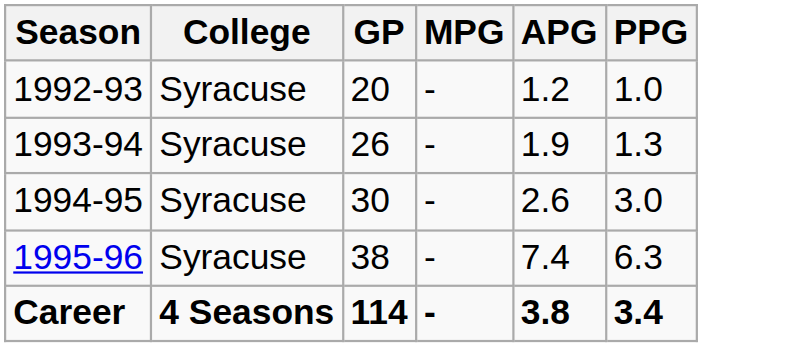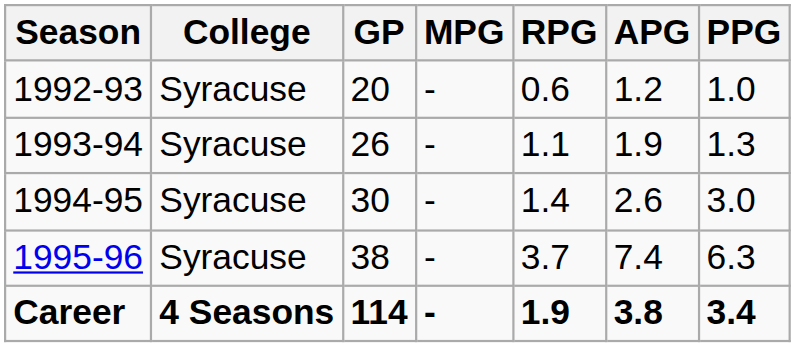+ column: RPG | 0.6 | 1.1 | 1.4 | 3.7 | 1.9
